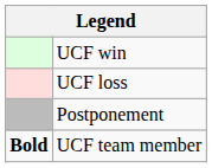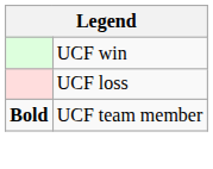- row: Postponement
